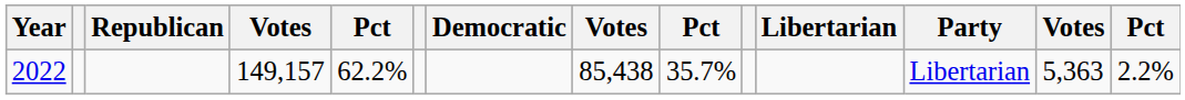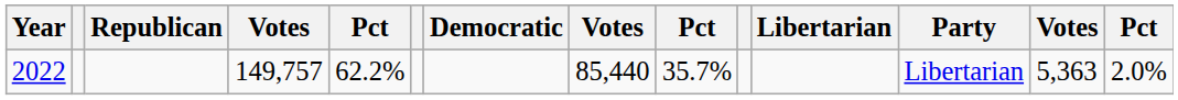2022 | column 4: 149,157 -> 149,757
2022 | column 8: 85,438 -> 85,440
2022 | column 14: 2.2% -> 2.0%
